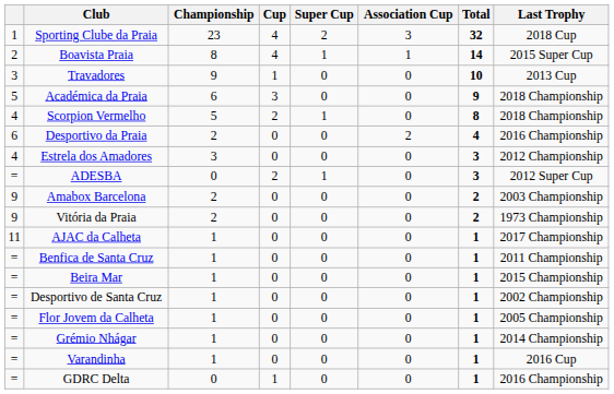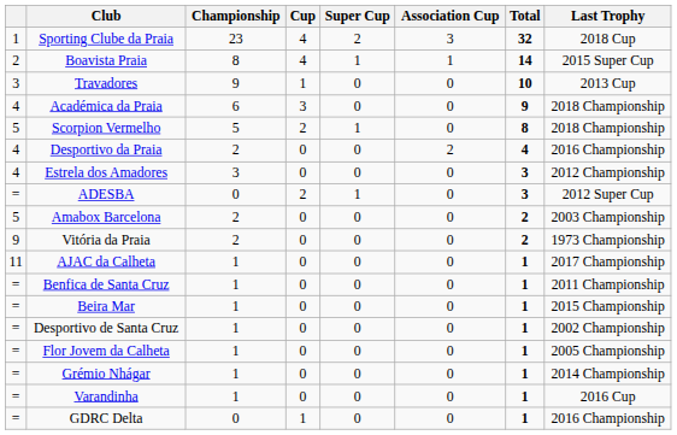Académica da Praia | column 1: 5 -> 4
Scorpion Vermelho | column 1: 4 -> 5
Desportivo da Praia | column 1: 6 -> 4
Amabox Barcelona | column 1: 9 -> 5
